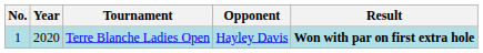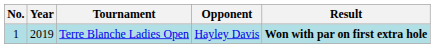Terre Blanche Ladies Open | Year: 2020 -> 2019
